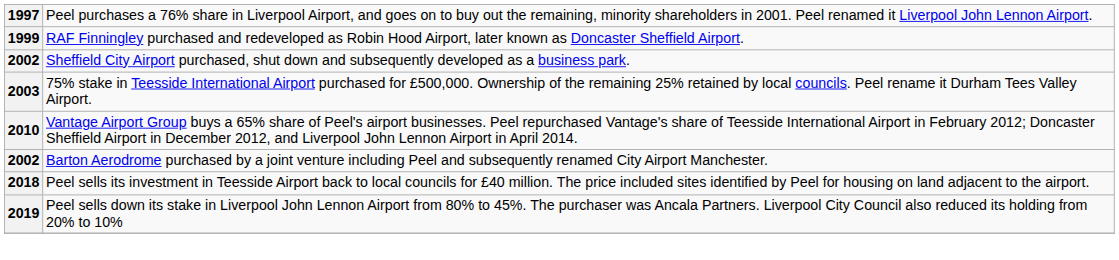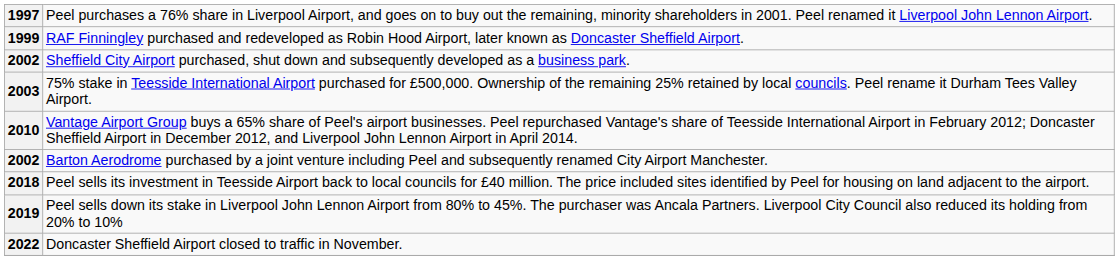+ row: 2022 | Doncaster Sheffield Airport closed to traffic in November.
